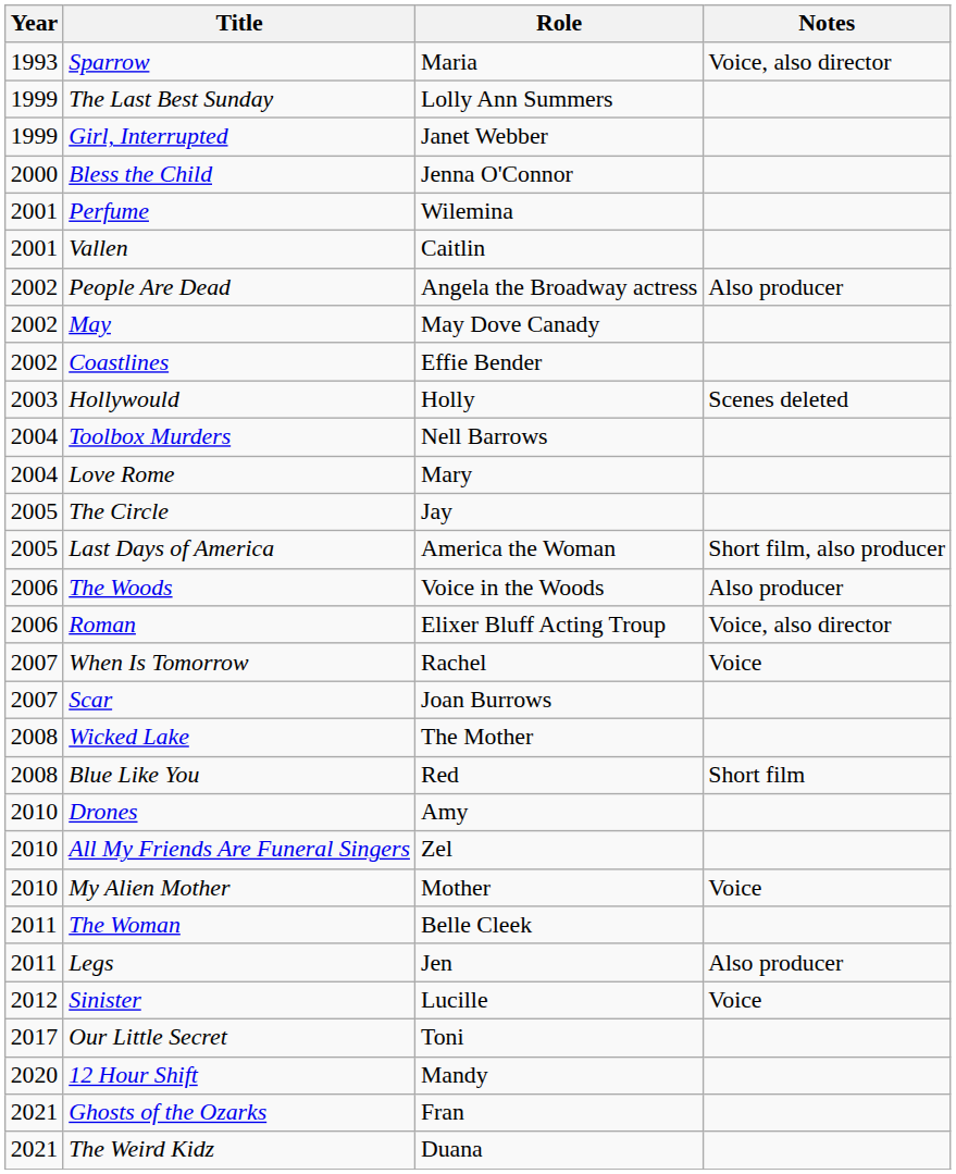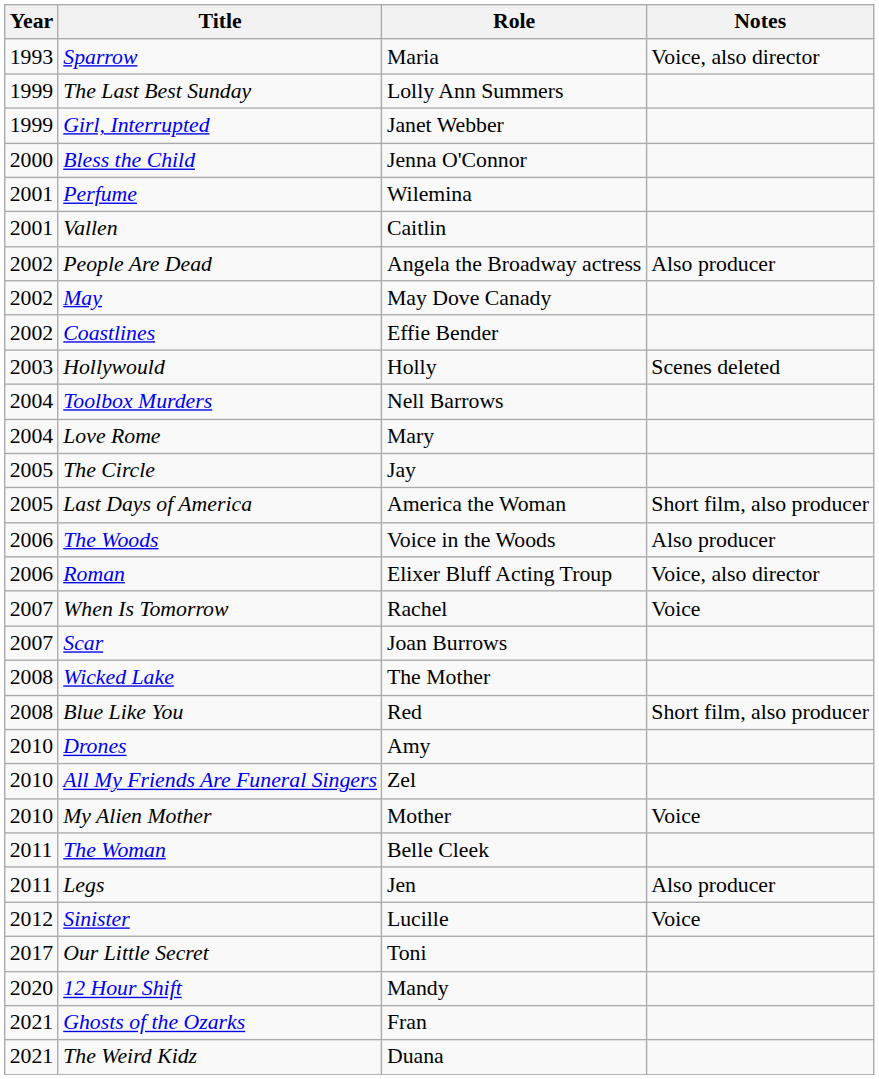Blue Like You | Notes: Short film -> Short film, also producer
